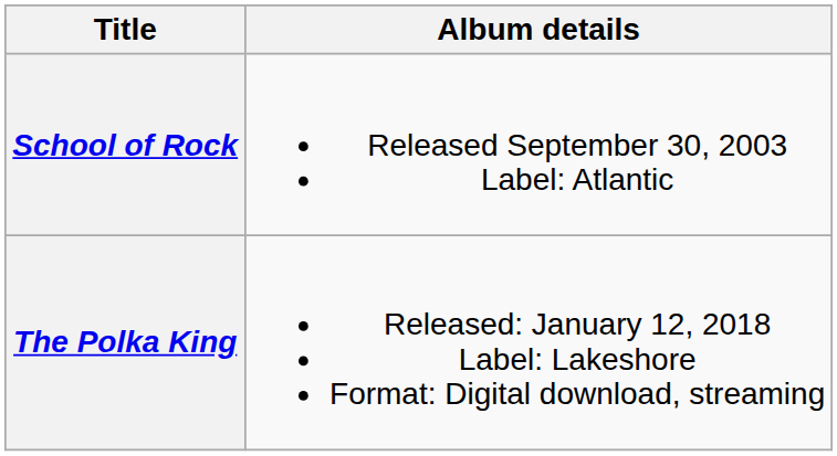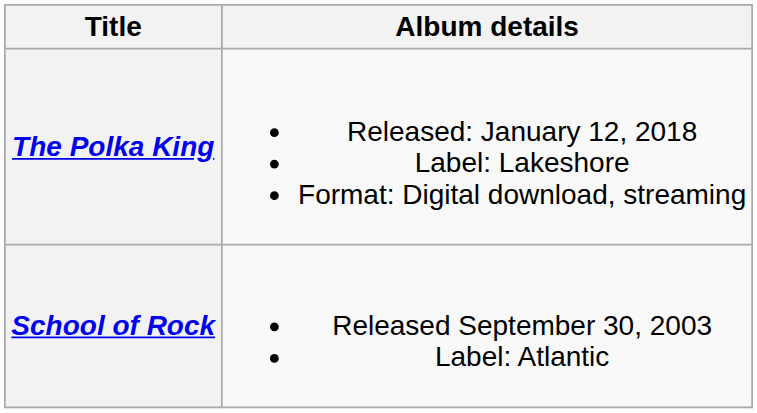rows swapped: School of Rock <-> The Polka King
